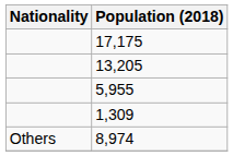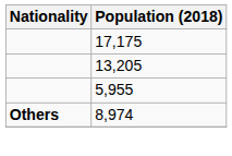- row: 1,309
8,974 | Nationality: normal -> bold
